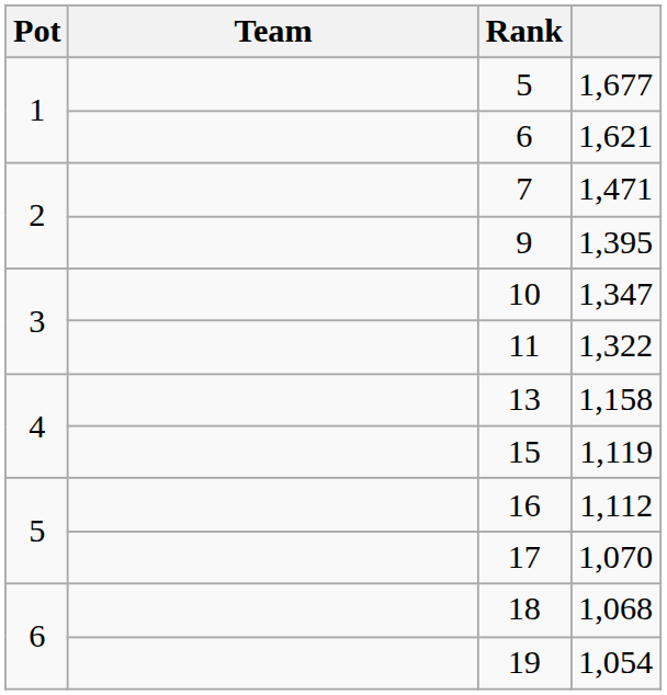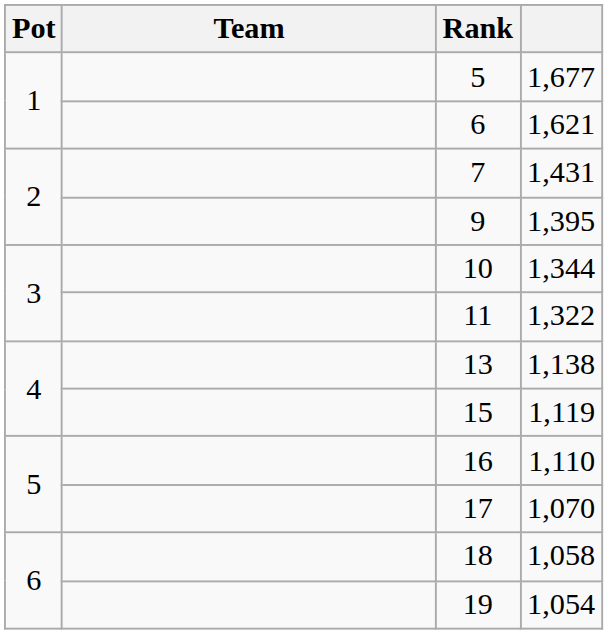7 | column 4: 1,471 -> 1,431
10 | column 4: 1,347 -> 1,344
13 | column 4: 1,158 -> 1,138
16 | column 4: 1,112 -> 1,110
18 | column 4: 1,068 -> 1,058
